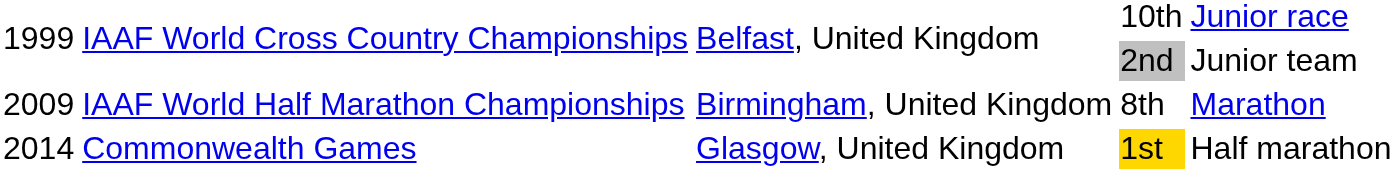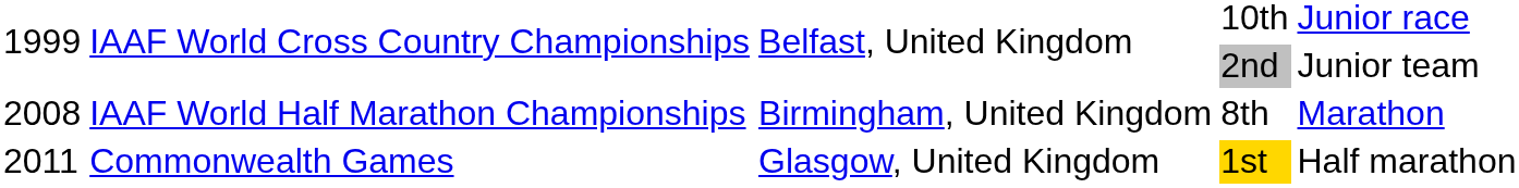IAAF World Half Marathon Championships | column 1: 2009 -> 2008
Commonwealth Games | column 1: 2014 -> 2011
